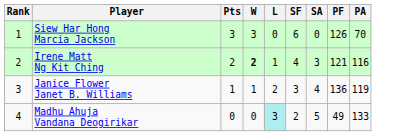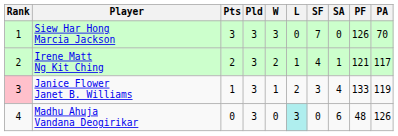+ column: Pld | 3 | 3 | 3 | 3
Siew Har Hong Marcia Jackson | SF: 6 -> 7
Irene Matt Ng Kit Ching | W: bold -> normal
Irene Matt Ng Kit Ching | SA: 3 -> 1
Irene Matt Ng Kit Ching | PA: 116 -> 117
Janice Flower Janet B. Williams | Rank: no background -> pink background
Janice Flower Janet B. Williams | PF: 136 -> 133
Madhu Ahuja Vandana Deogirikar | SF: 2 -> 0
Madhu Ahuja Vandana Deogirikar | SA: 5 -> 6
Madhu Ahuja Vandana Deogirikar | PF: 49 -> 48
Madhu Ahuja Vandana Deogirikar | PA: 133 -> 126
